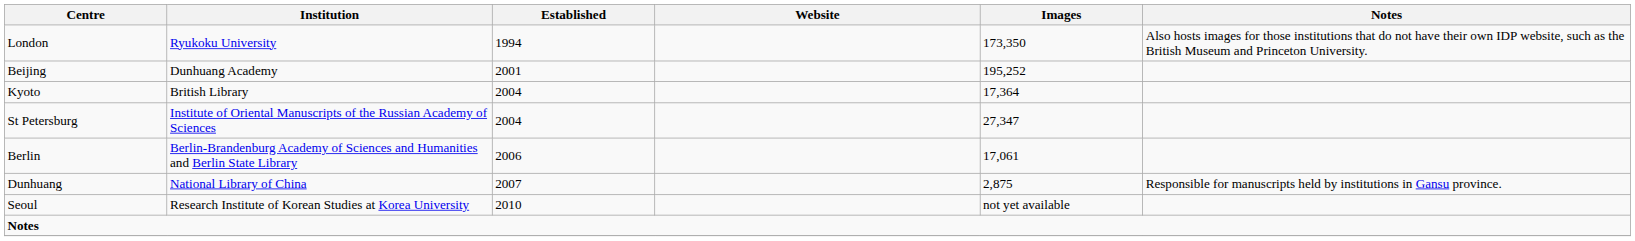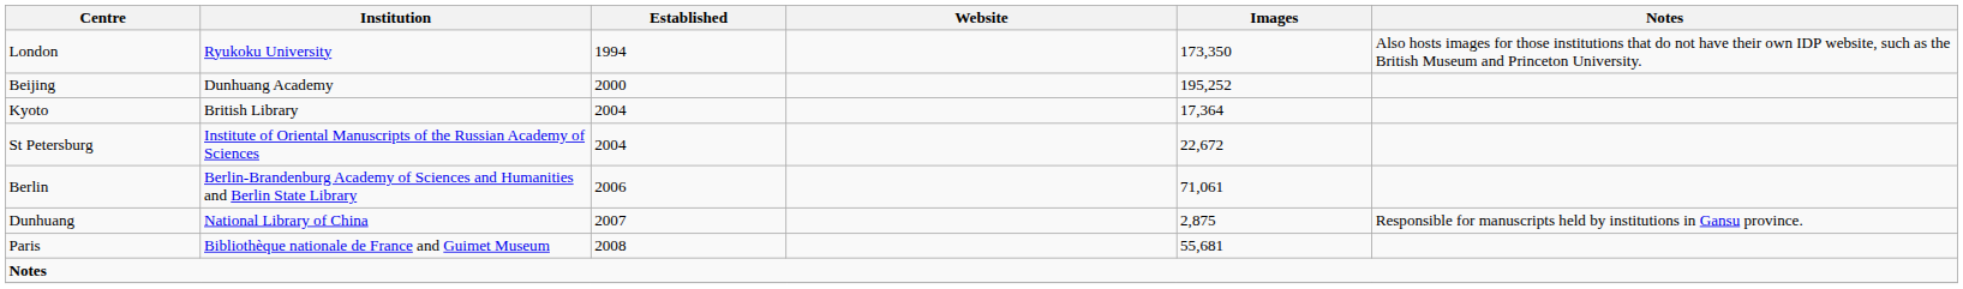Beijing | Established: 2001 -> 2000
St Petersburg | Images: 27,347 -> 22,672
Berlin | Images: 17,061 -> 71,061
+ row: Paris | Bibliothèque nationale de France and Guimet Museum | 2008 | 55,681
- row: Seoul | Research Institute of Korean Studies at Korea University | 2010 | not yet available
